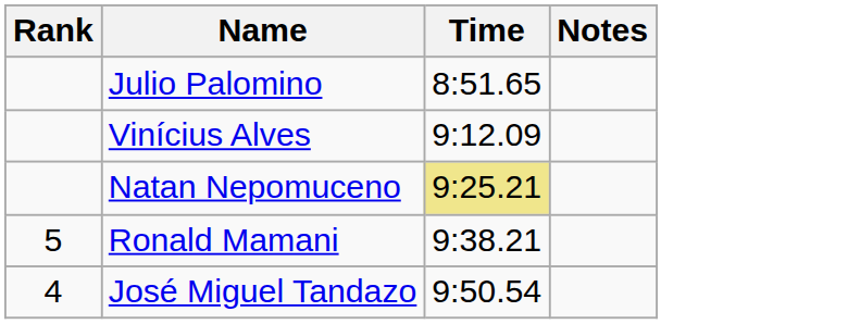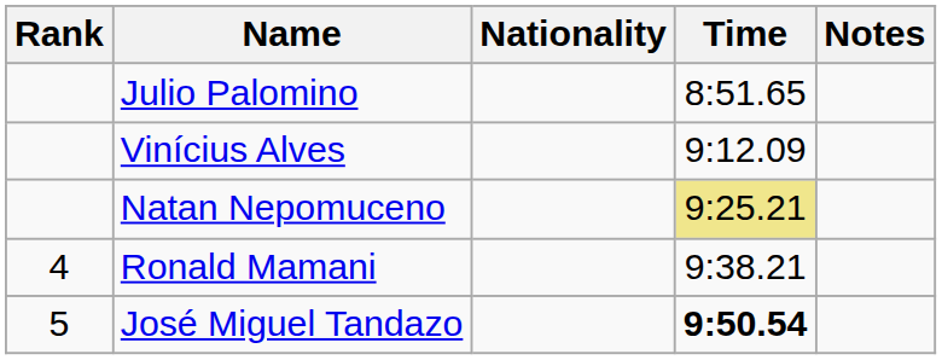+ column: Nationality
Ronald Mamani | Rank: 5 -> 4
José Miguel Tandazo | Rank: 4 -> 5
José Miguel Tandazo | Time: normal -> bold
